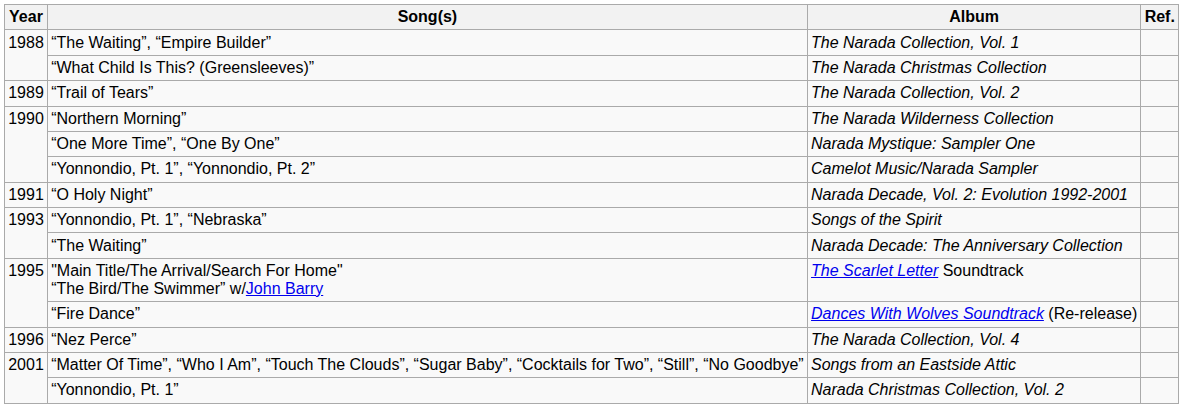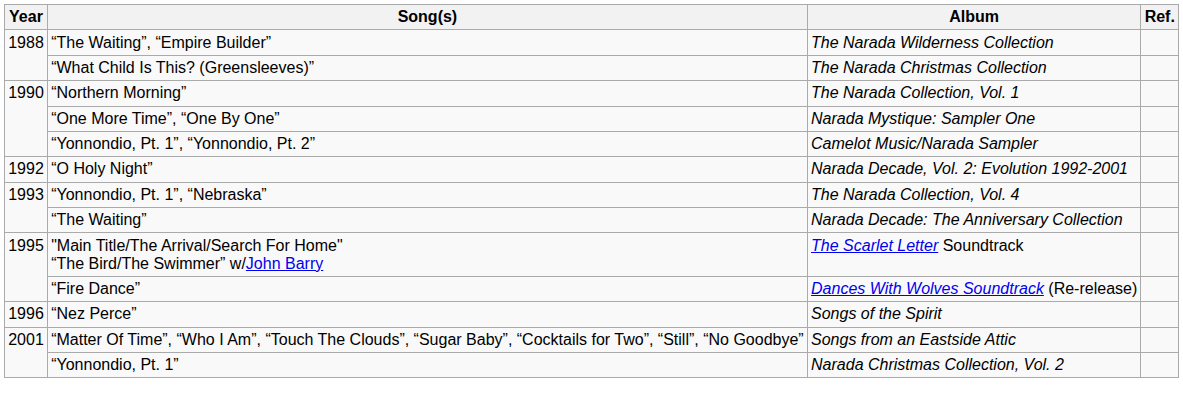“The Waiting”, “Empire Builder” | Album: The Narada Collection, Vol. 1 -> The Narada Wilderness Collection
- row: 1989 | “Trail of Tears” | The Narada Collection, Vol. 2
“Northern Morning” | Album: The Narada Wilderness Collection -> The Narada Collection, Vol. 1
“O Holy Night” | Year: 1991 -> 1992
“Yonnondio, Pt. 1”, “Nebraska” | Album: Songs of the Spirit -> The Narada Collection, Vol. 4
“Nez Perce” | Album: The Narada Collection, Vol. 4 -> Songs of the Spirit
